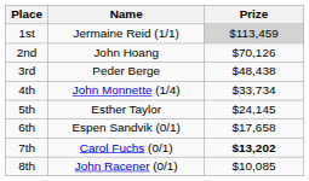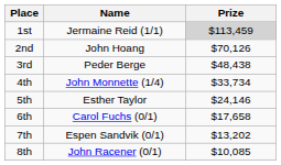5th | Prize: $24,145 -> $24,146
6th | Name: Espen Sandvik (0/1) -> Carol Fuchs (0/1)
7th | Name: Carol Fuchs (0/1) -> Espen Sandvik (0/1)
7th | Prize: bold -> normal
